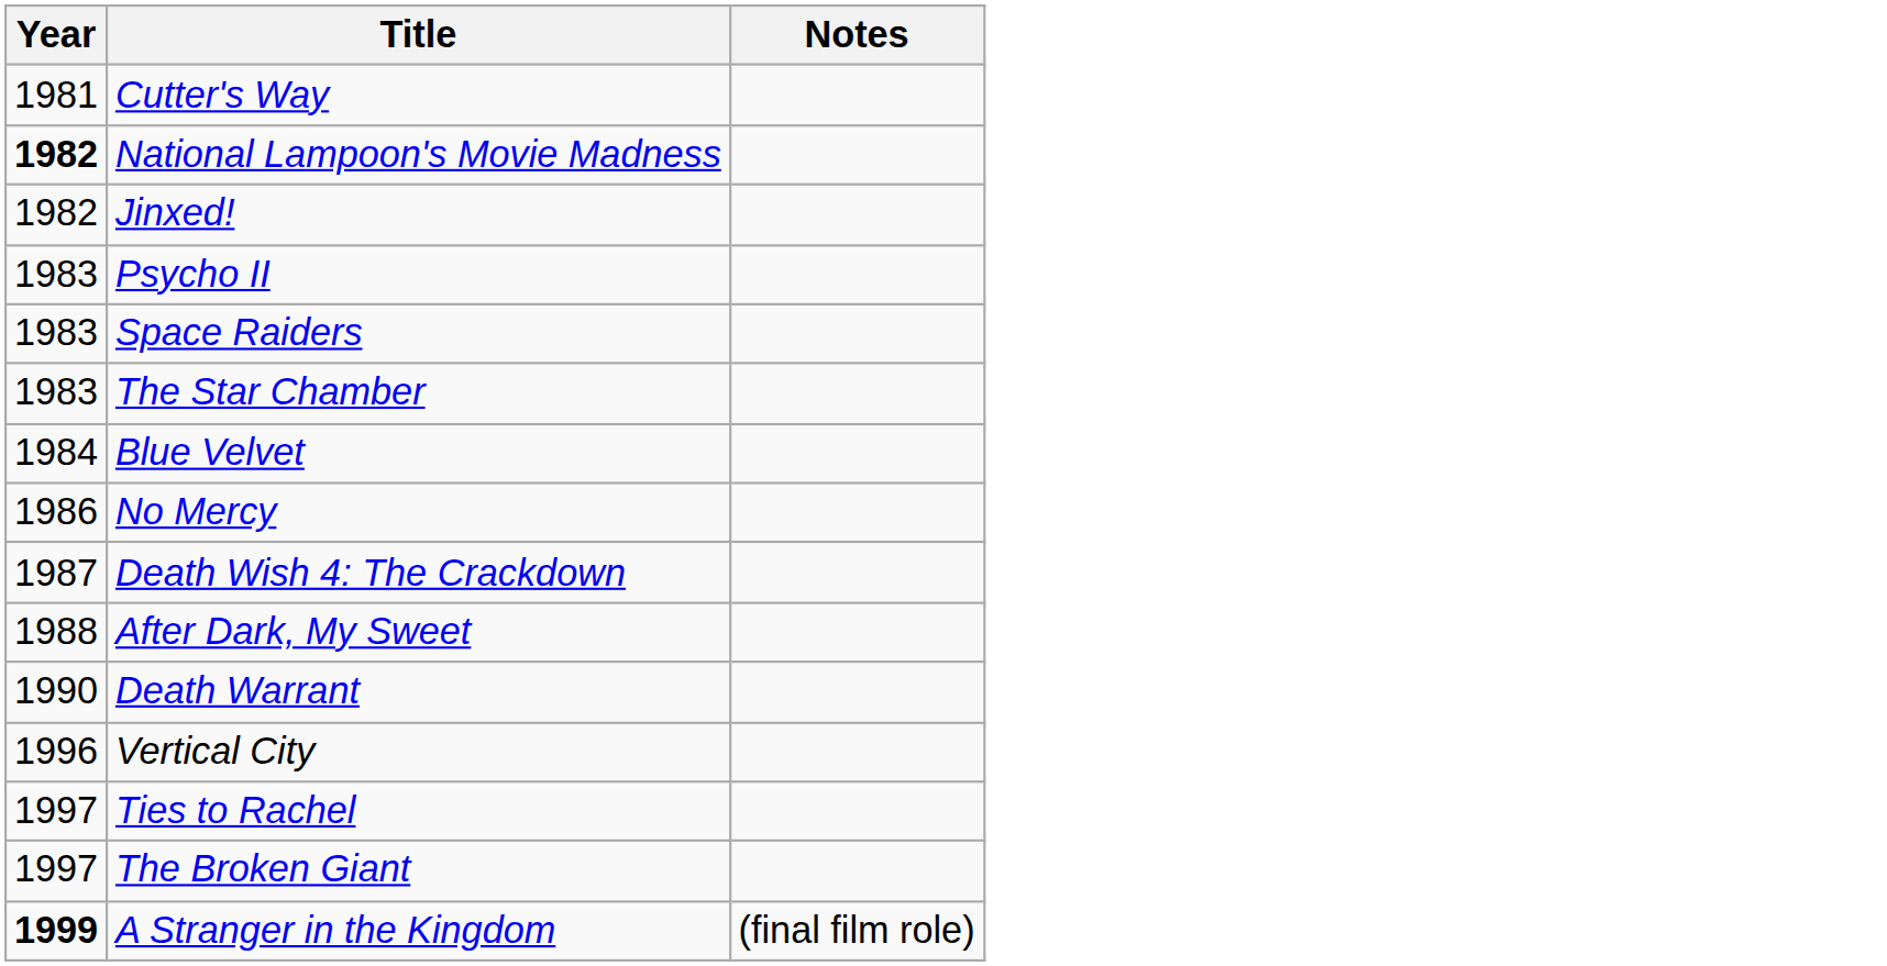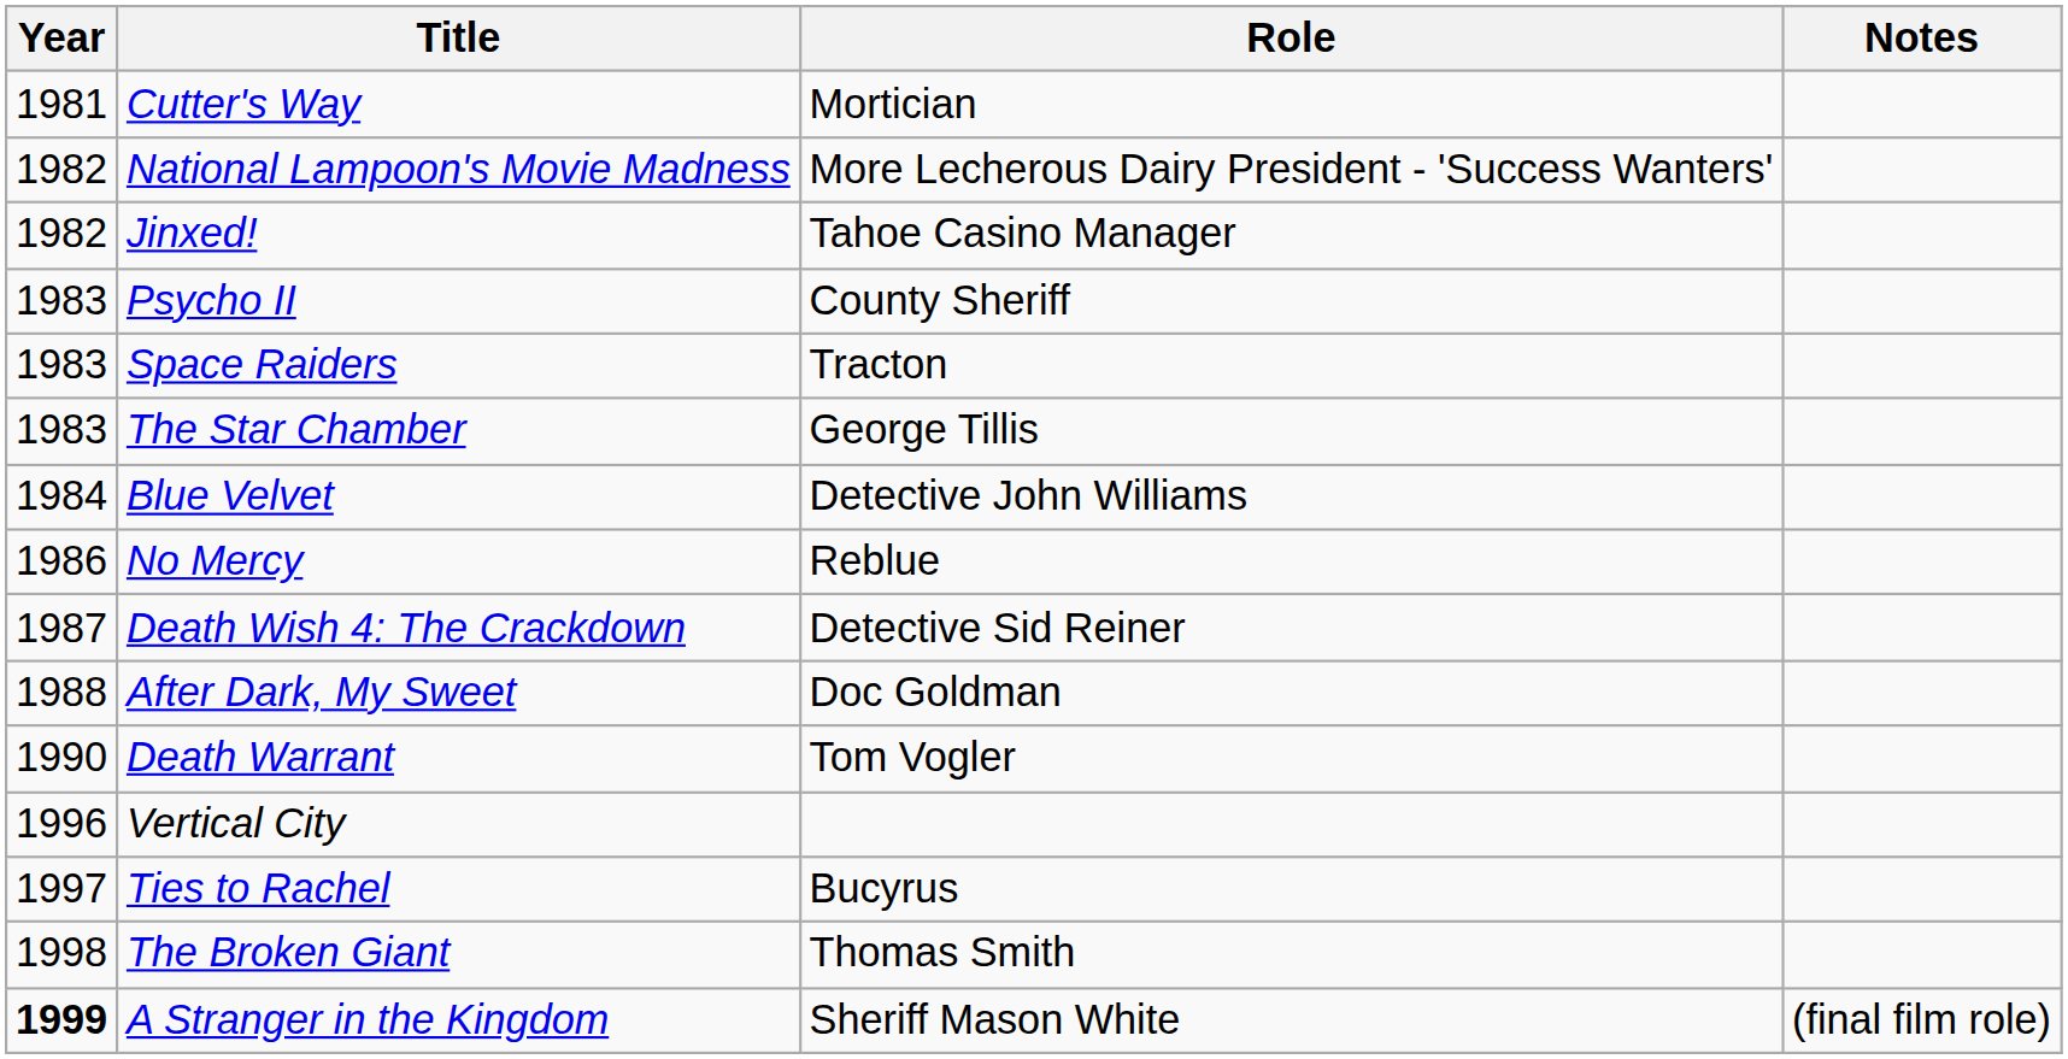+ column: Role | Mortician | More Lecherous Dairy President - 'Success Wanters' | Tahoe Casino Manager | County Sheriff | Tracton | George Tillis | Detective John Williams | Reblue | Detective Sid Reiner | Doc Goldman | Tom Vogler | Bucyrus | Thomas Smith | Sheriff Mason White
National Lampoon's Movie Madness | Year: bold -> normal
The Broken Giant | Year: 1997 -> 1998
